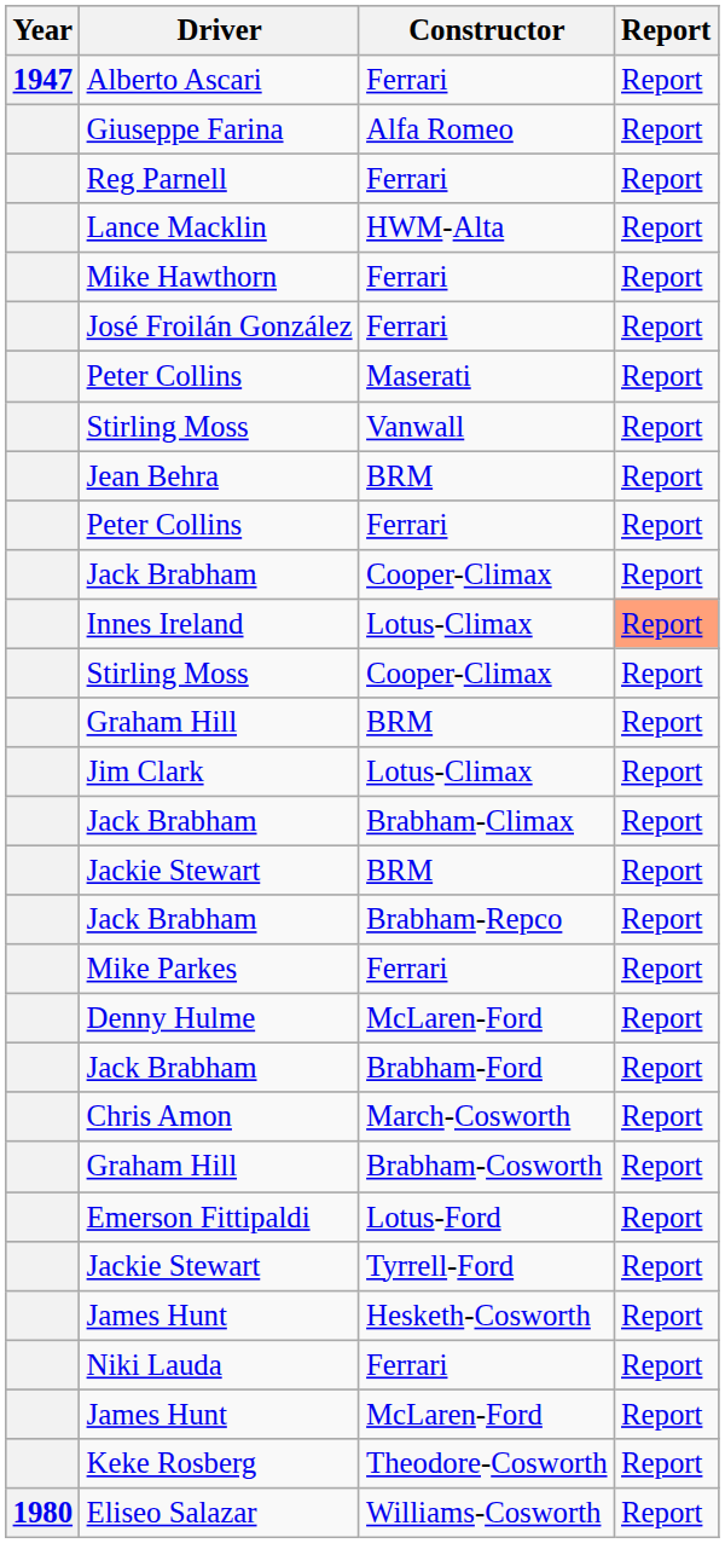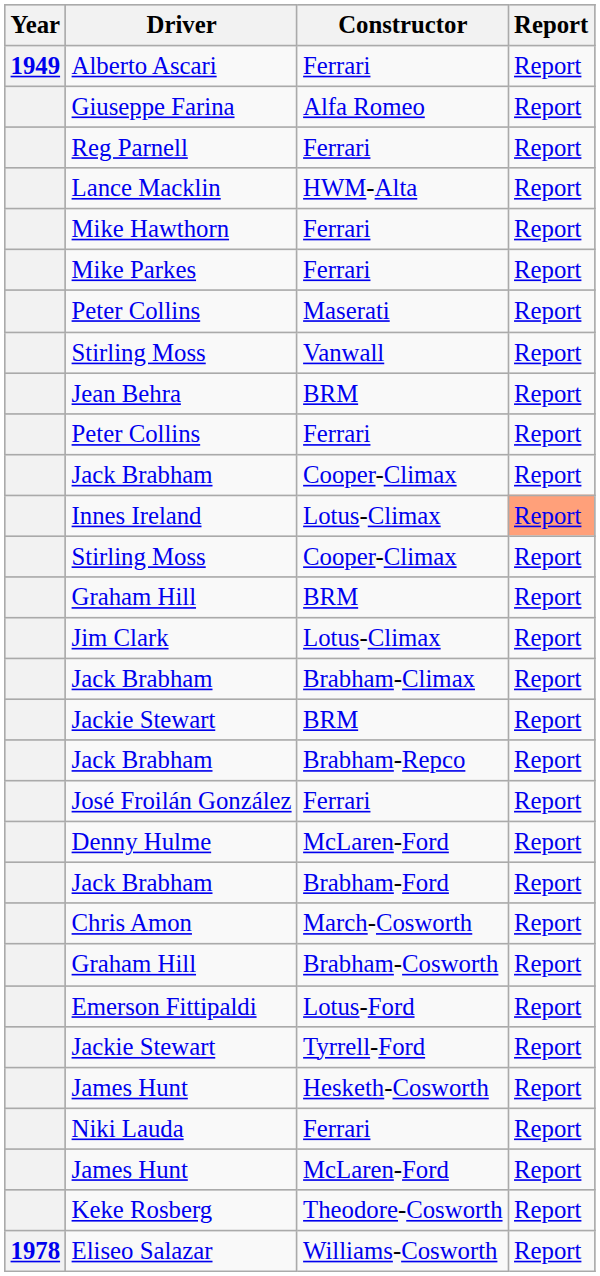Alberto Ascari | Year: 1947 -> 1949
rows swapped: José Froilán González <-> Mike Parkes
Eliseo Salazar | Year: 1980 -> 1978
